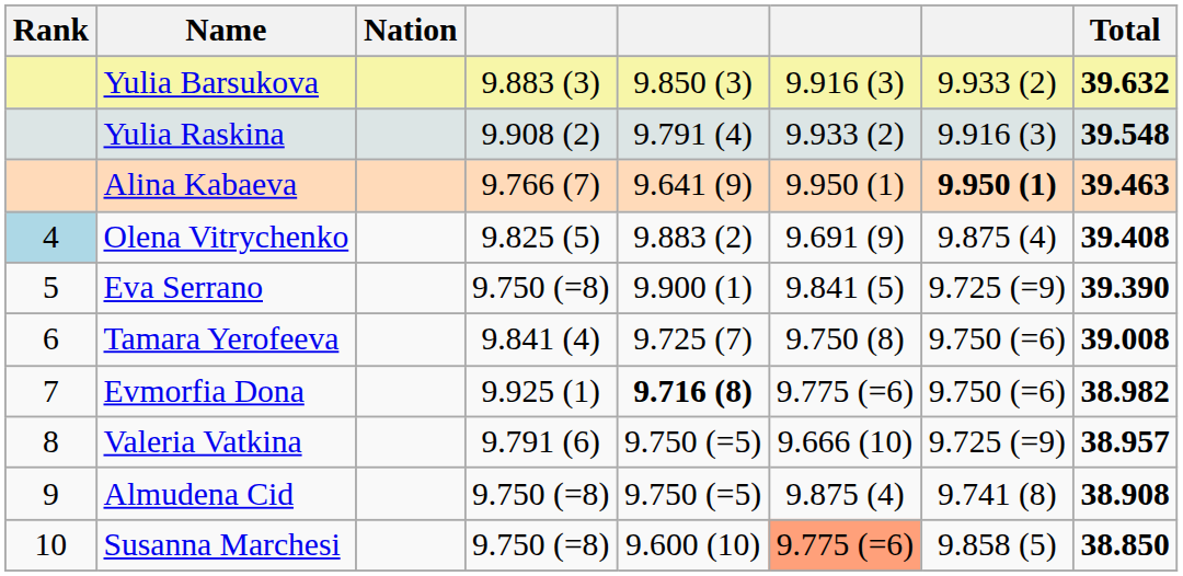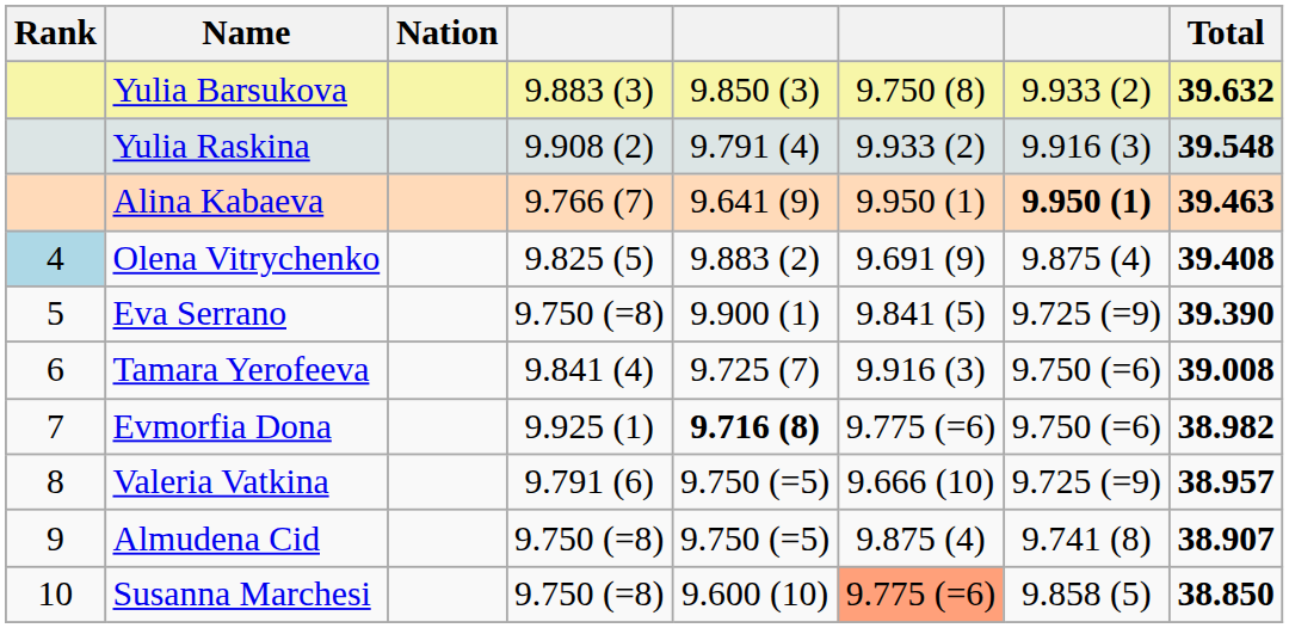Yulia Barsukova | column 6: 9.916 (3) -> 9.750 (8)
Tamara Yerofeeva | column 6: 9.750 (8) -> 9.916 (3)
Almudena Cid | Total: 38.908 -> 38.907
